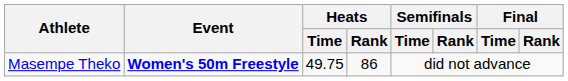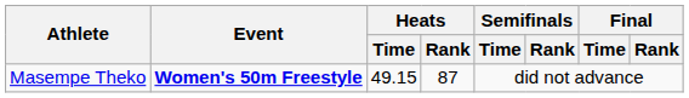Masempe Theko | Heats / Time: 49.75 -> 49.15
Masempe Theko | Heats / Rank: 86 -> 87
